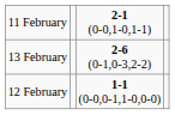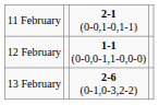rows swapped: 12 February <-> 13 February
